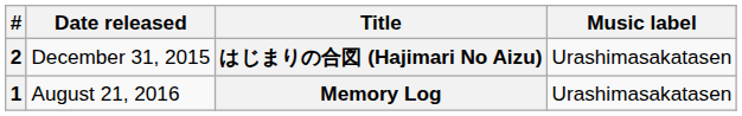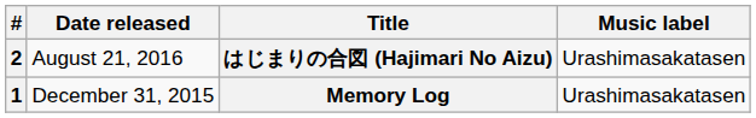はじまりの合図 (Hajimari No Aizu) | Date released: December 31, 2015 -> August 21, 2016
Memory Log | Date released: August 21, 2016 -> December 31, 2015
